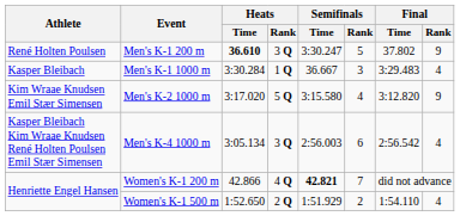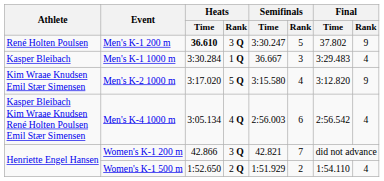Men's K-4 1000 m | Heats / Rank: 3 Q -> 4 Q
Women's K-1 200 m | Heats / Rank: 4 Q -> 3 Q
Women's K-1 200 m | Semifinals / Time: bold -> normal
